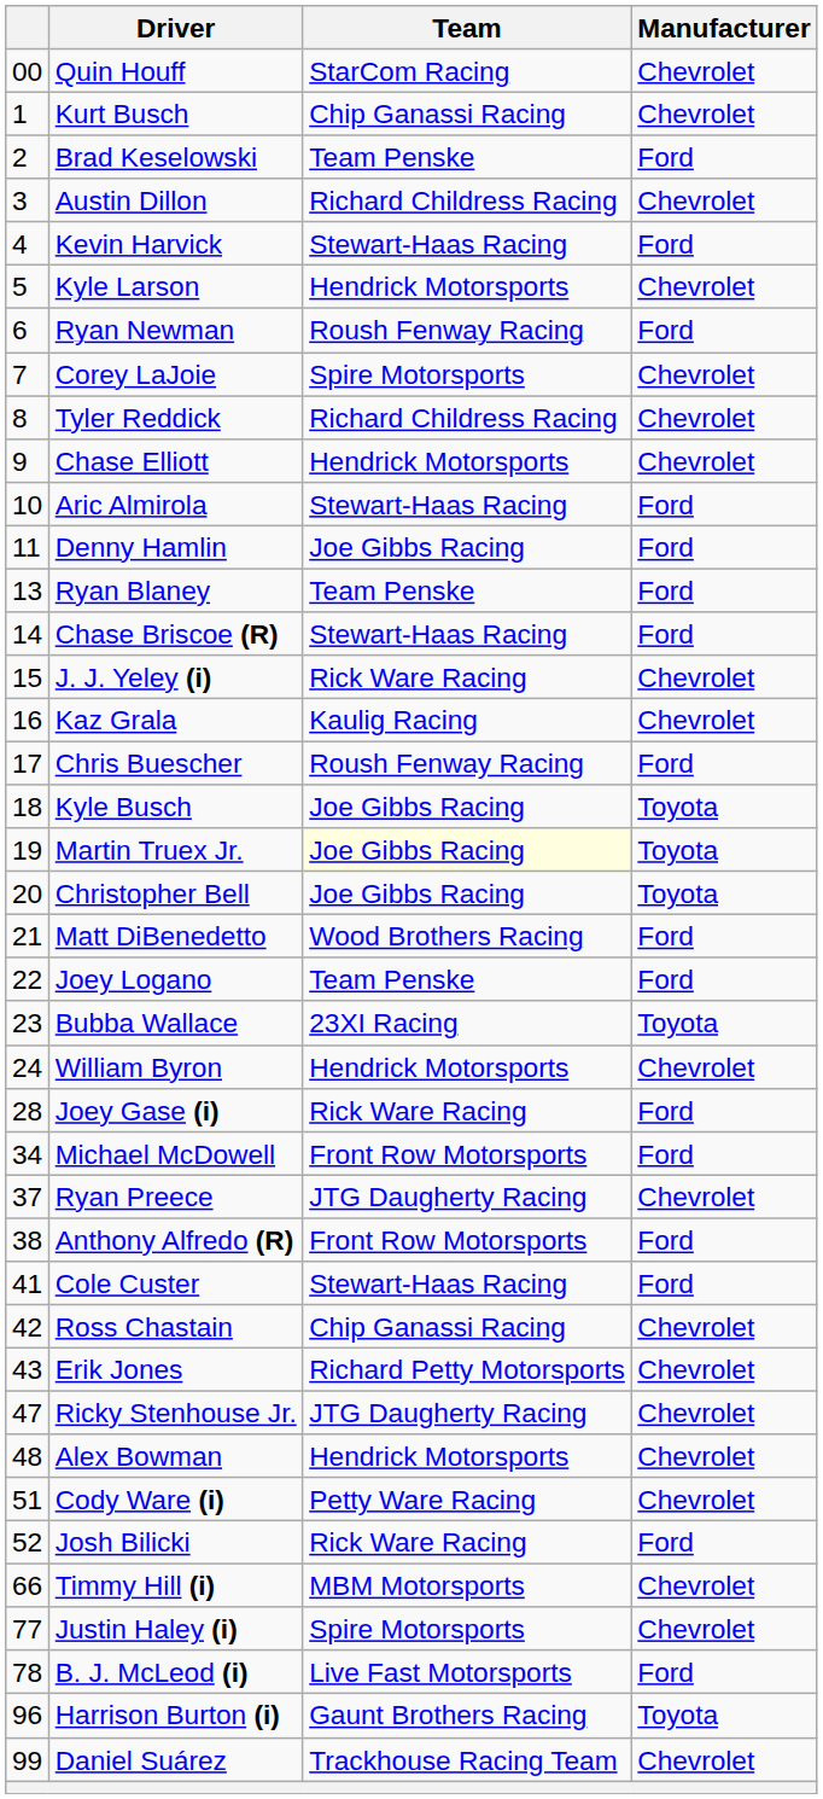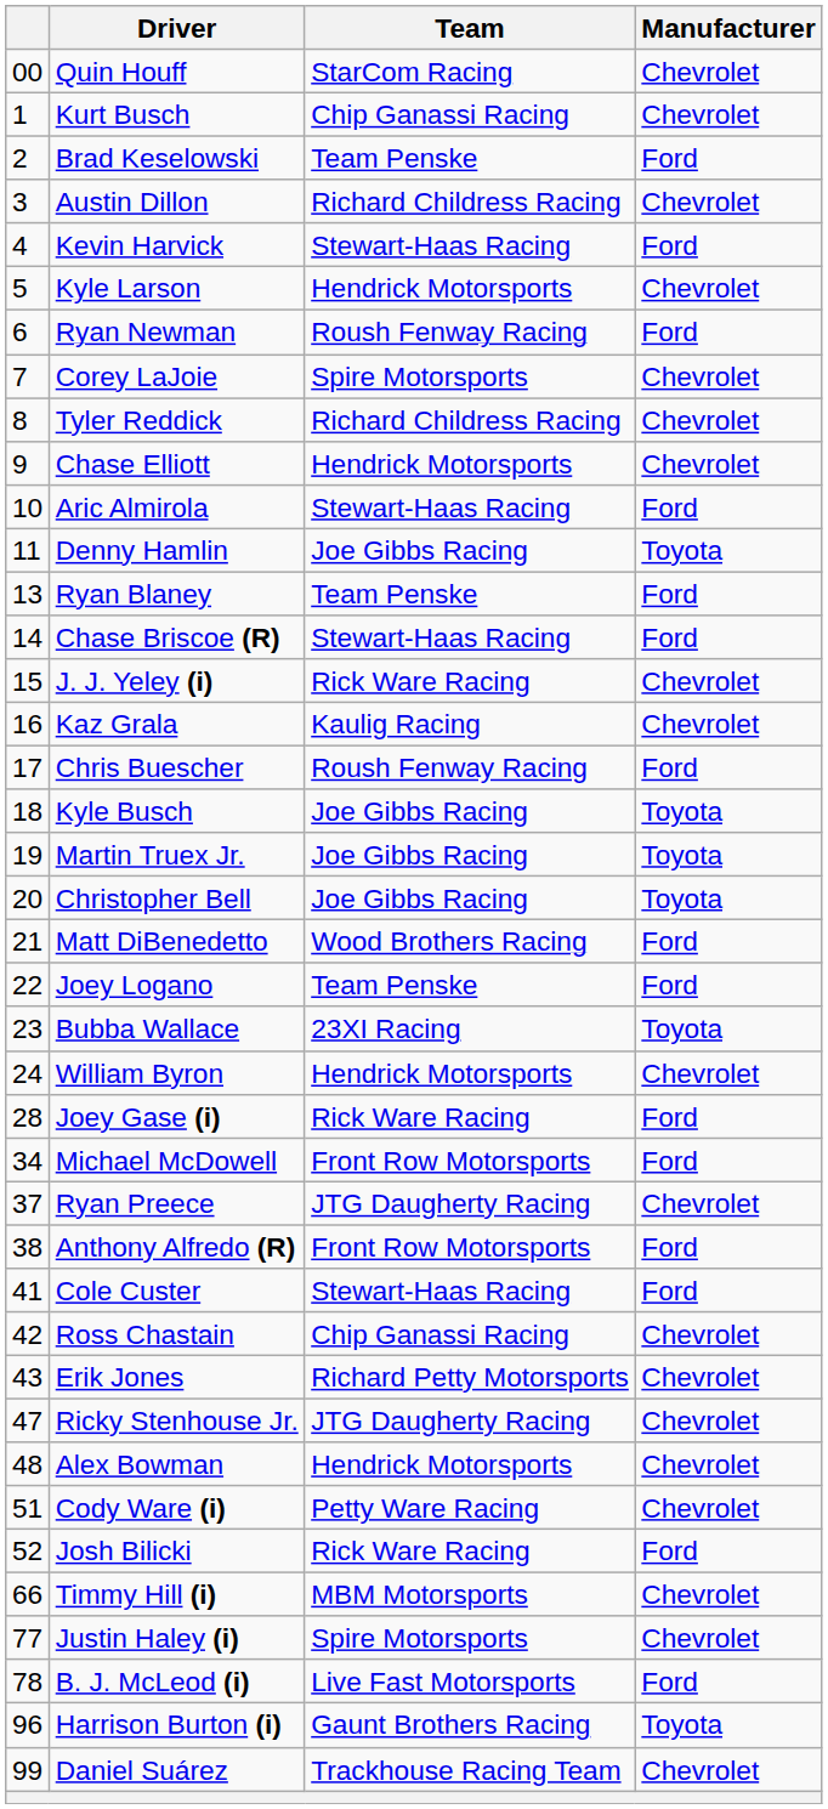Denny Hamlin | Manufacturer: Ford -> Toyota
Martin Truex Jr. | Team: lightyellow background -> no background
